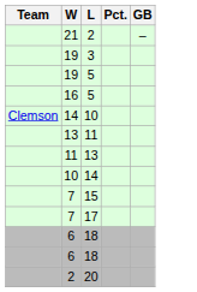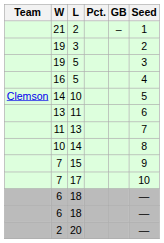+ column: Seed | 1 | 2 | 3 | 4 | 5 | 6 | 7 | 8 | 9 | 10 | — | — | —
